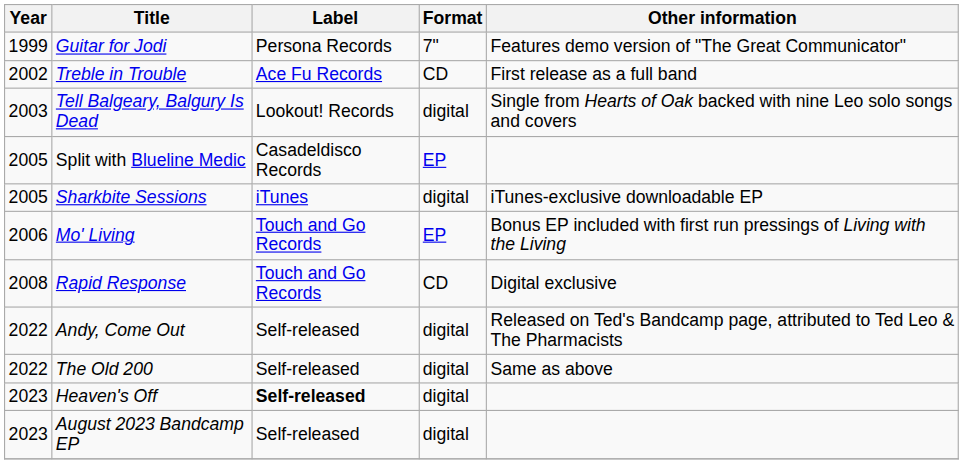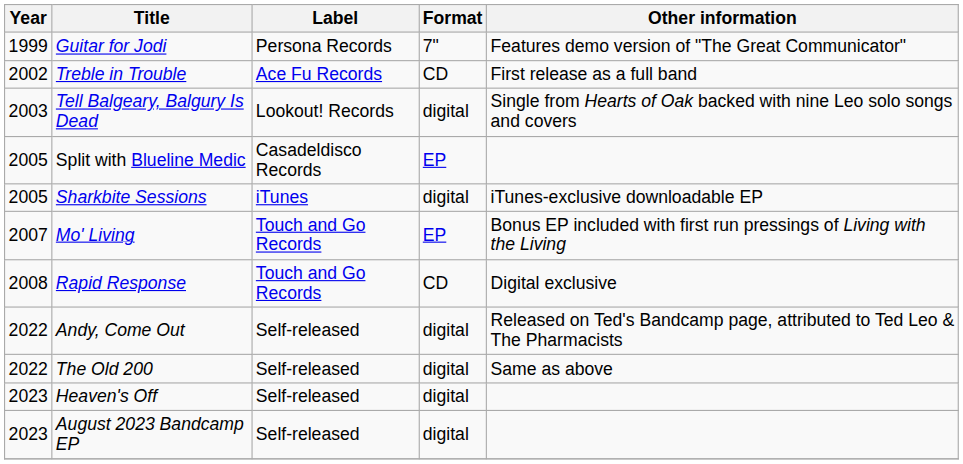Mo' Living | Year: 2006 -> 2007
Heaven's Off | Label: bold -> normal
